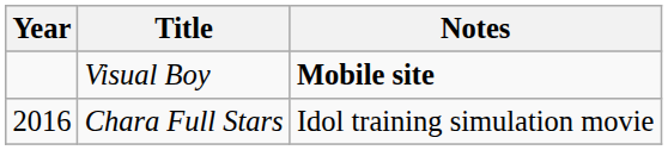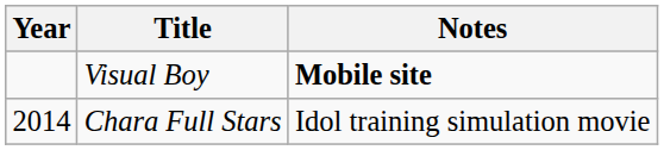Chara Full Stars | Year: 2016 -> 2014
